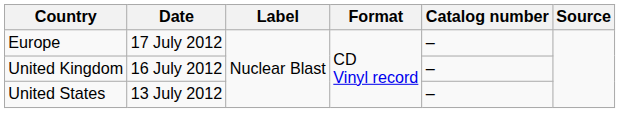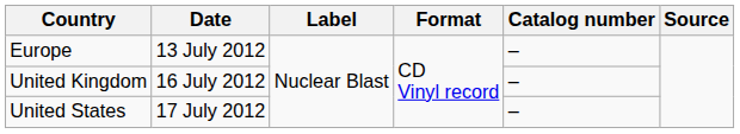Europe | Date: 17 July 2012 -> 13 July 2012
United States | Date: 13 July 2012 -> 17 July 2012
